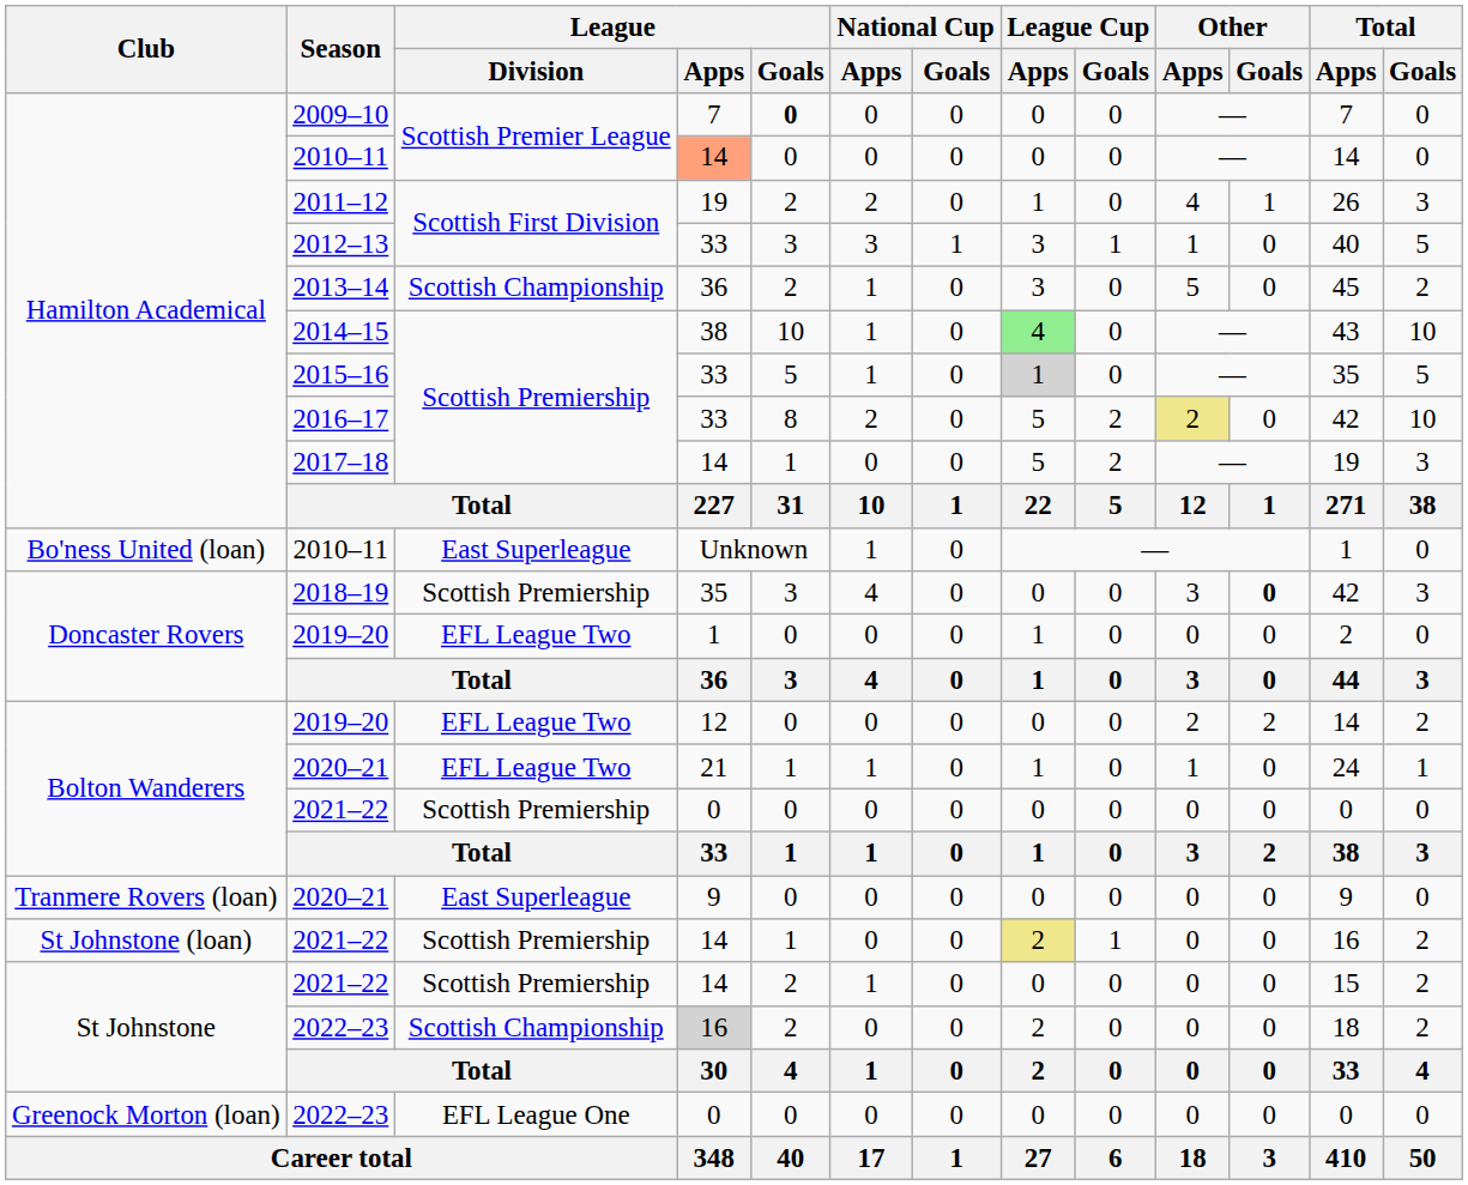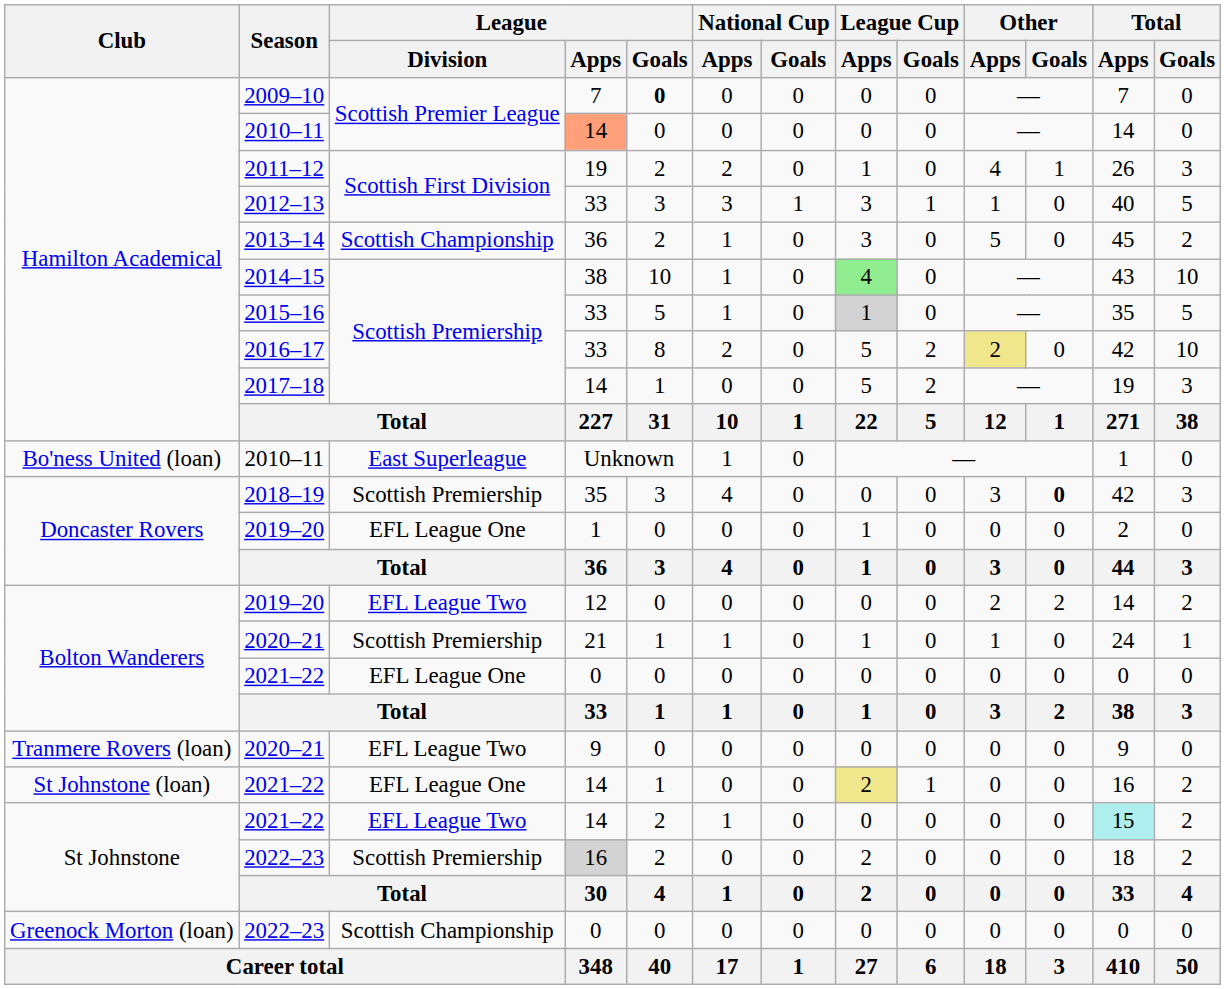Doncaster Rovers / 2019–20 | League / Division: EFL League Two -> EFL League One
Bolton Wanderers / 2020–21 | League / Division: EFL League Two -> Scottish Premiership
Bolton Wanderers / 2021–22 | League / Division: Scottish Premiership -> EFL League One
Tranmere Rovers (loan) / 2020–21 | League / Division: East Superleague -> EFL League Two
St Johnstone (loan) / 2021–22 | League / Division: Scottish Premiership -> EFL League One
St Johnstone / 2021–22 | League / Division: Scottish Premiership -> EFL League Two
St Johnstone / 2021–22 | Total / Apps: no background -> paleturquoise background
St Johnstone / 2022–23 | League / Division: Scottish Championship -> Scottish Premiership
Greenock Morton (loan) / 2022–23 | League / Division: EFL League One -> Scottish Championship
